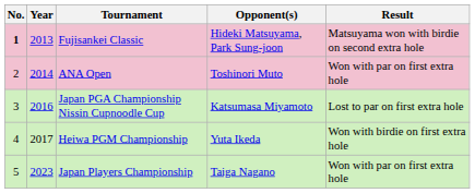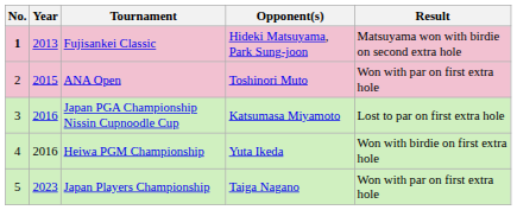ANA Open | Year: 2014 -> 2015
Heiwa PGM Championship | Year: 2017 -> 2016
